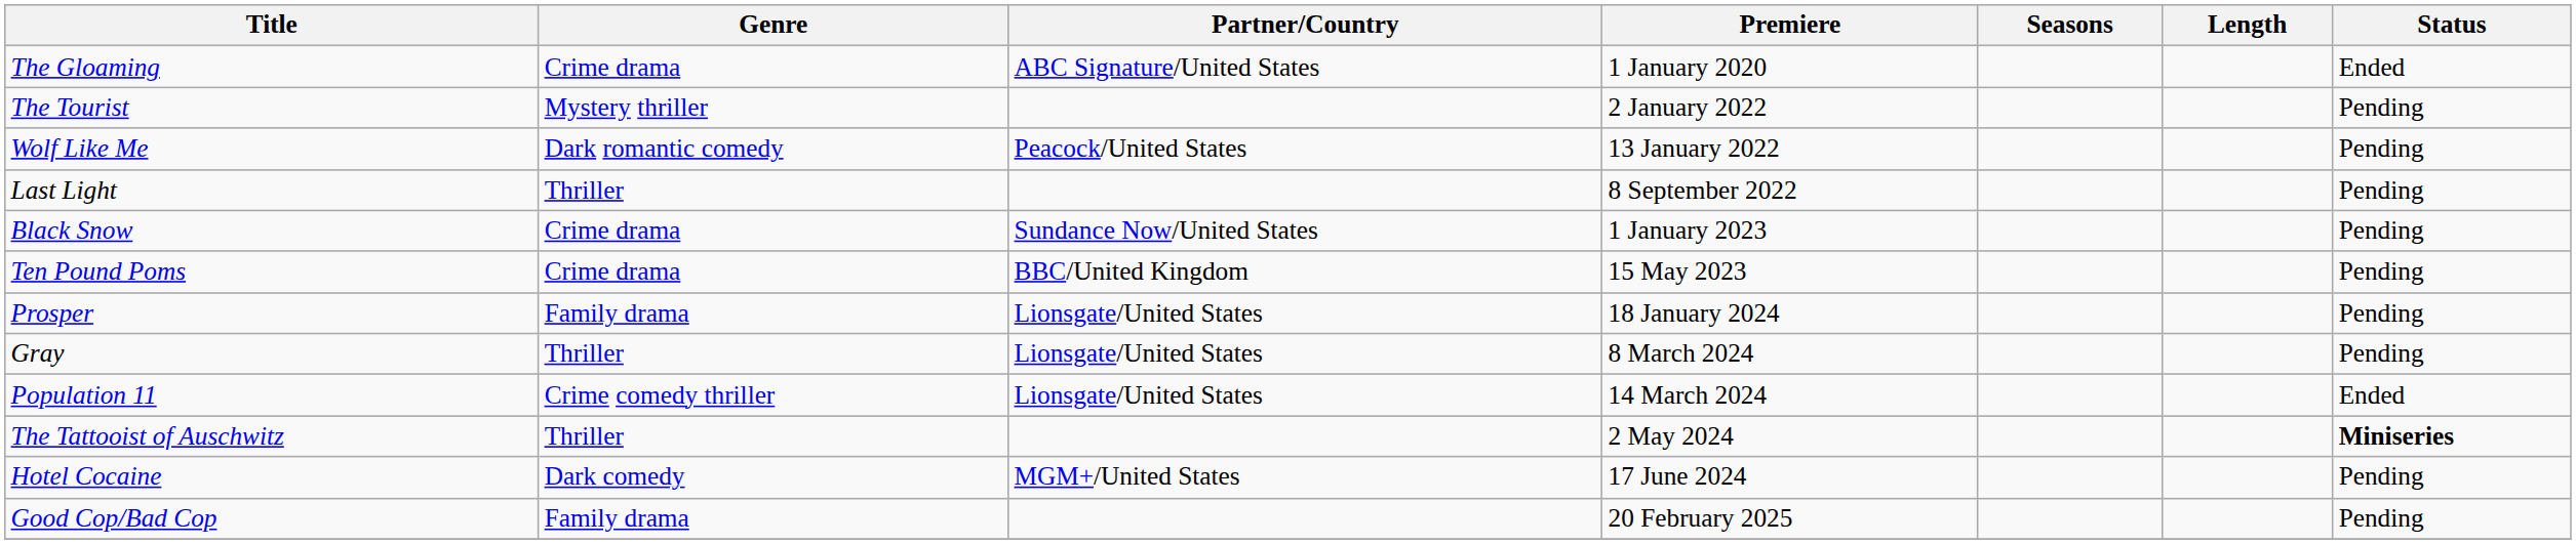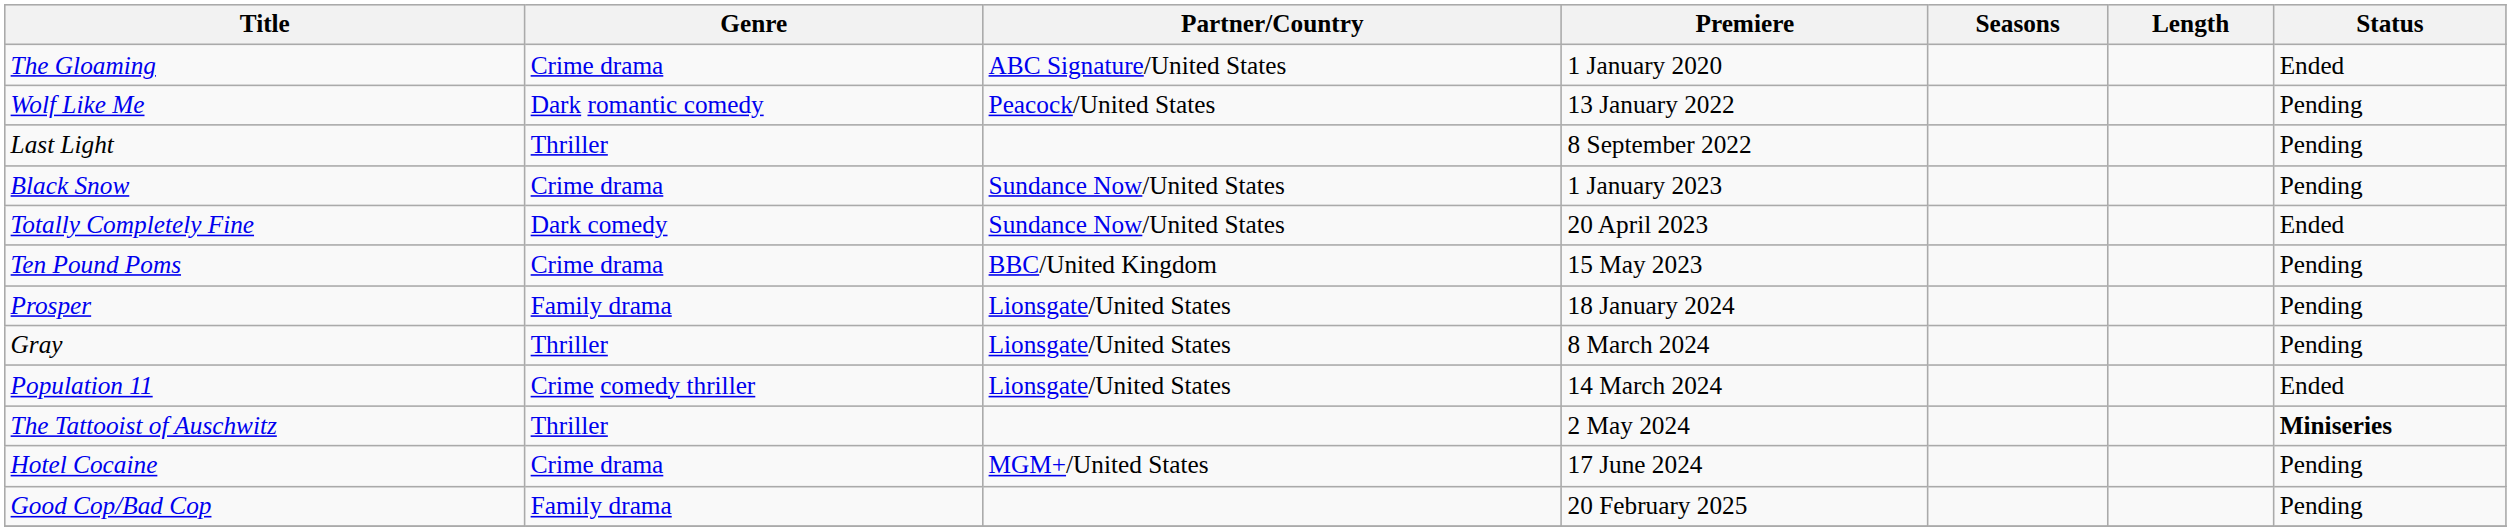- row: The Tourist | Mystery thriller | 2 January 2022 | Pending
+ row: Totally Completely Fine | Dark comedy | Sundance Now/United States | 20 April 2023 | Ended
Hotel Cocaine | Genre: Dark comedy -> Crime drama
